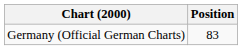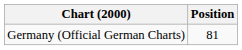Germany (Official German Charts) | Position: 83 -> 81
